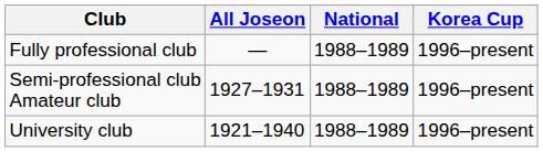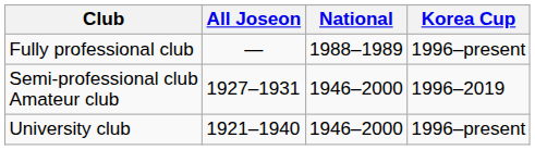Semi-professional club Amateur club | National: 1988–1989 -> 1946–2000
Semi-professional club Amateur club | Korea Cup: 1996–present -> 1996–2019
University club | National: 1988–1989 -> 1946–2000
